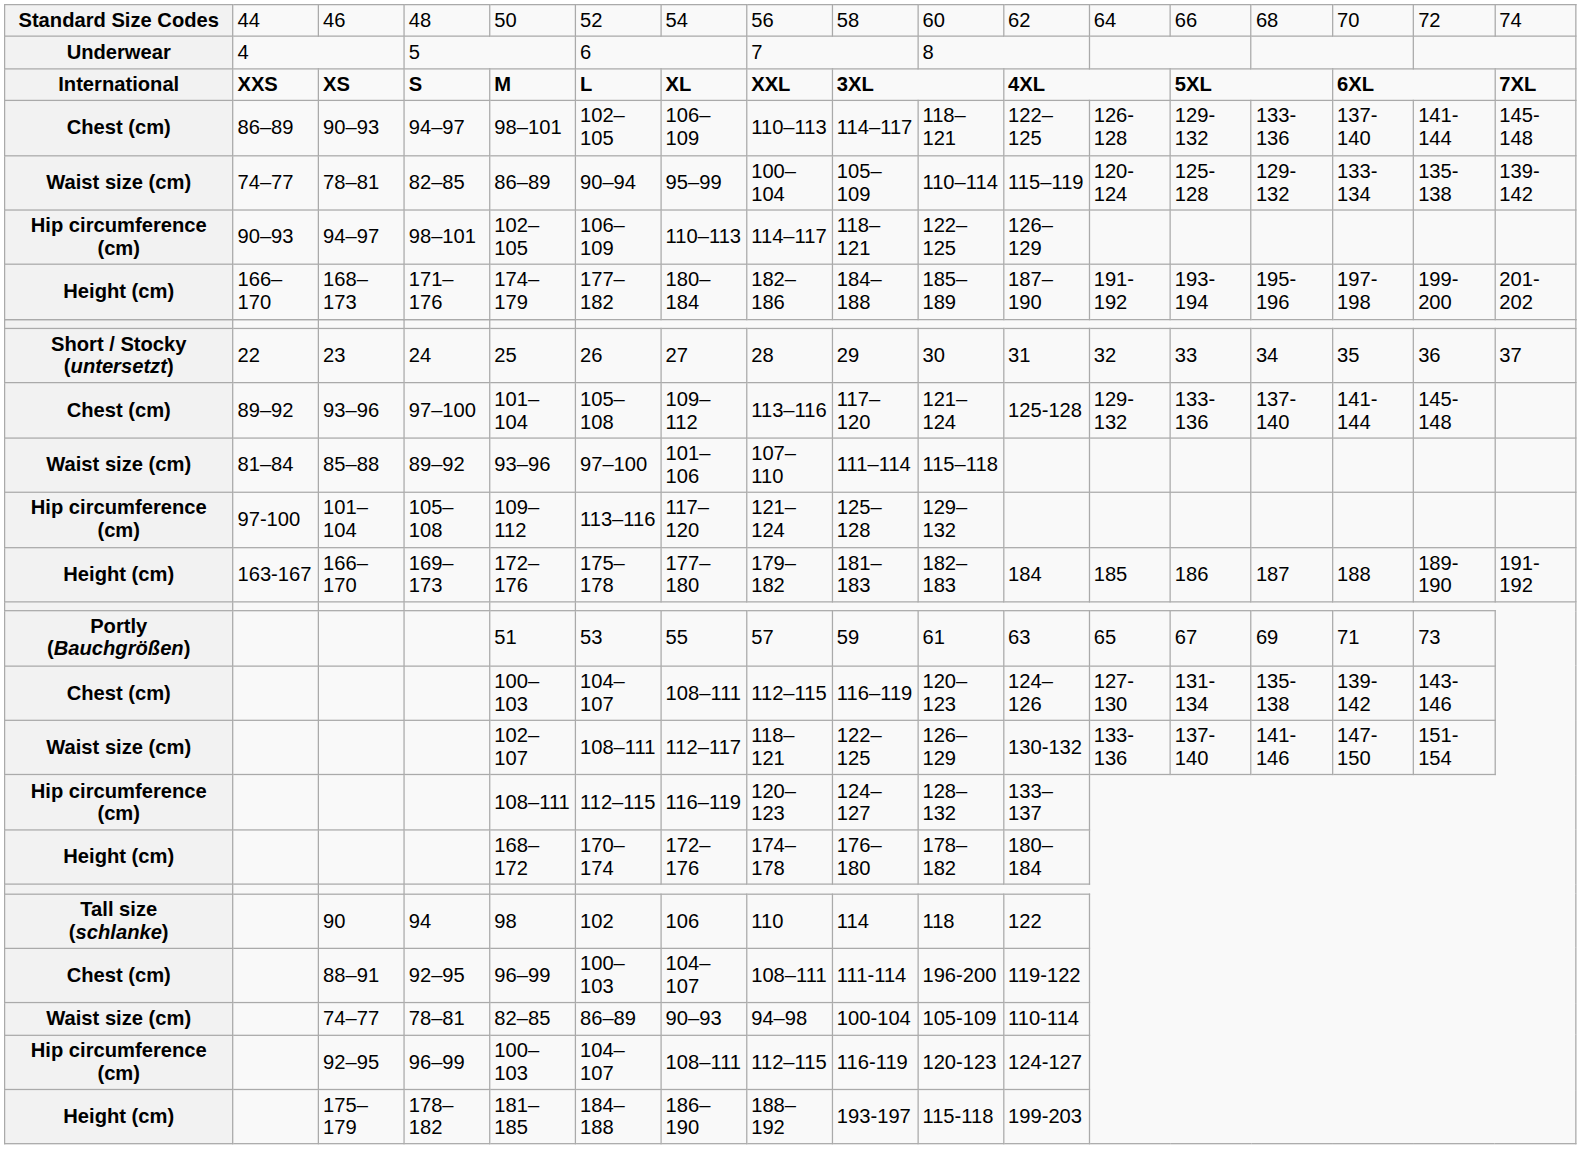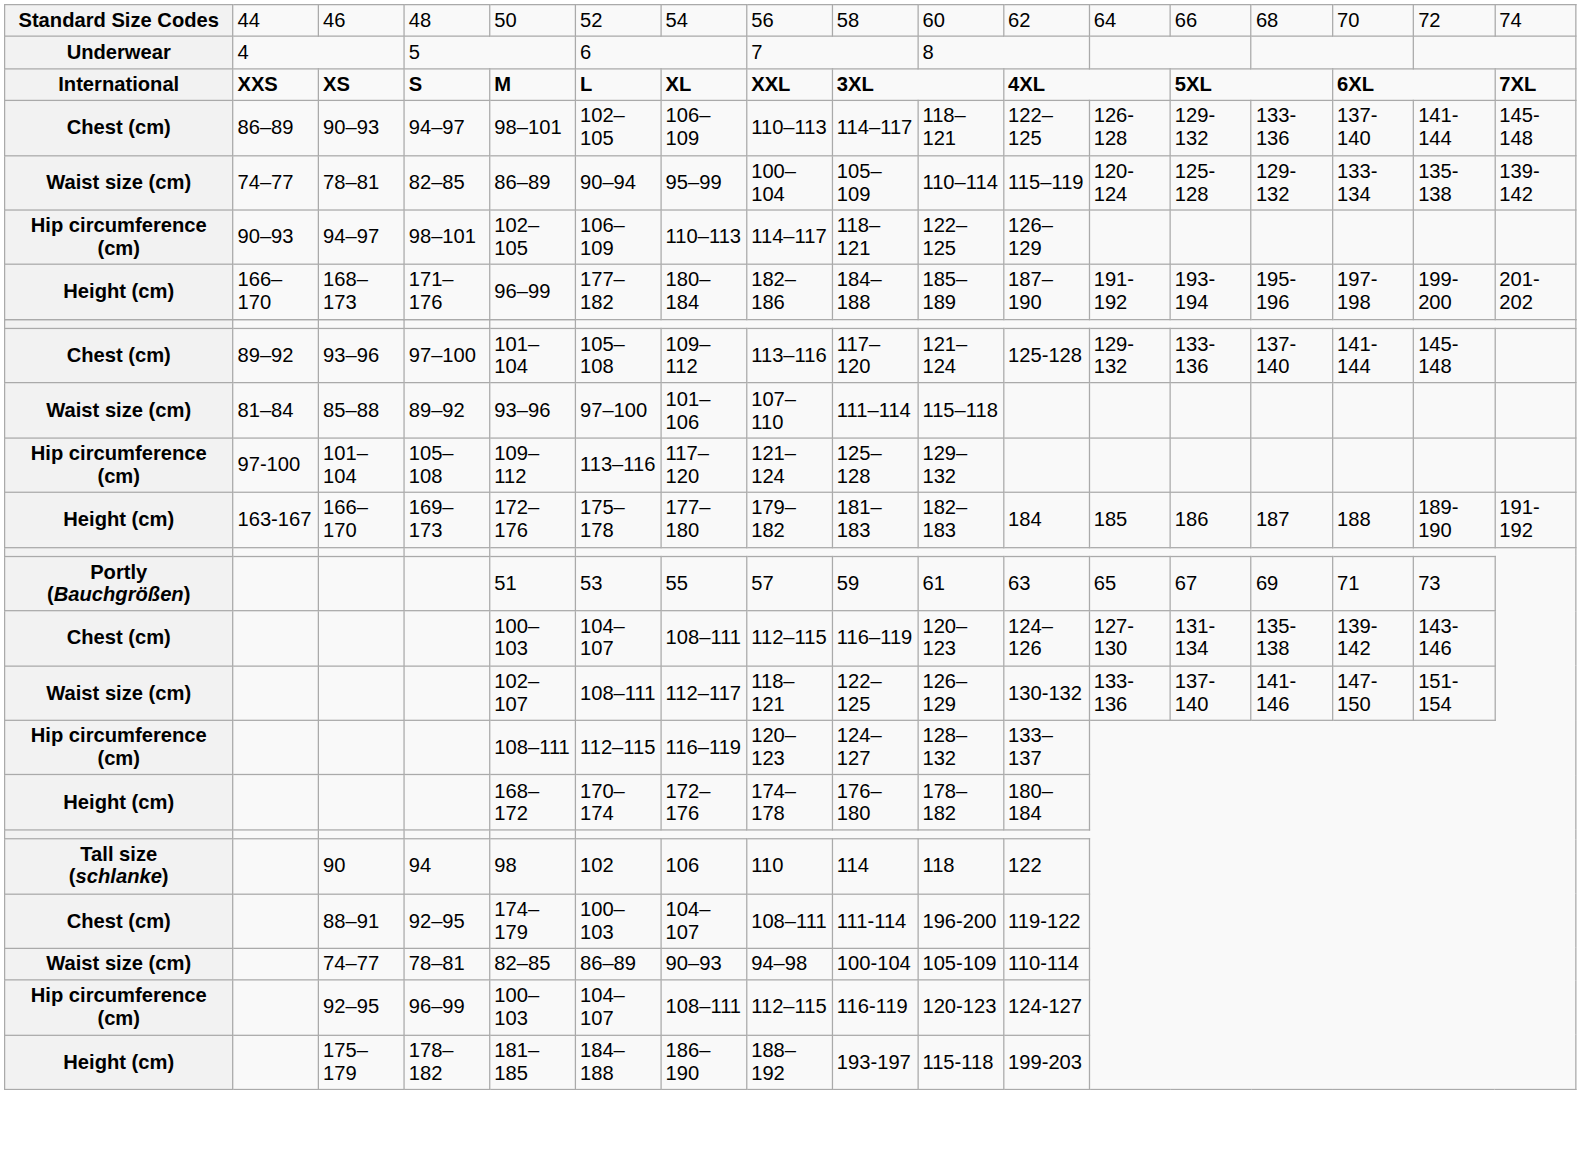168–173 | column 5: 174–179 -> 96–99
- row: Short / Stocky (untersetzt) | 22 | 23 | 24 | 25 | 26 | 27 | 28 | 29 | 30 | 31 | 32 | 33 | 34 | 35 | 36 | 37
88–91 | column 5: 96–99 -> 174–179
